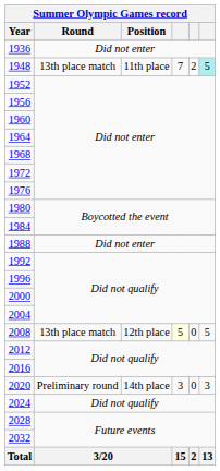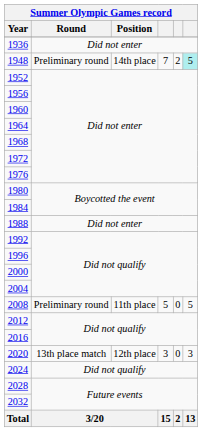1948 | Round: 13th place match -> Preliminary round
1948 | Position: 11th place -> 14th place
2008 | Round: 13th place match -> Preliminary round
2008 | Position: 12th place -> 11th place
2008 | column 4: lightyellow background -> no background
2020 | Round: Preliminary round -> 13th place match
2020 | Position: 14th place -> 12th place
